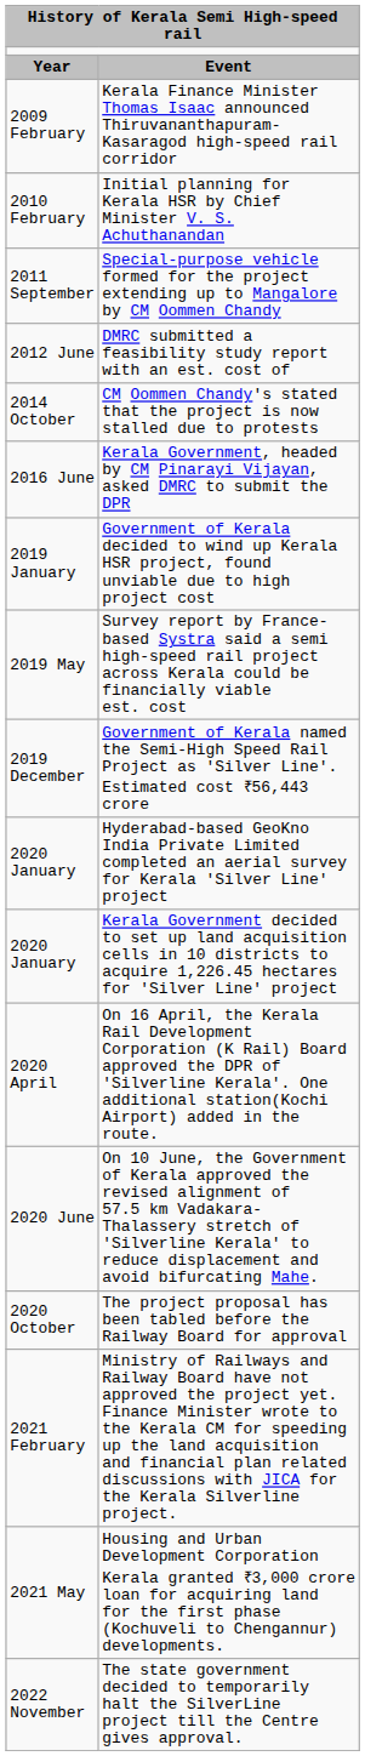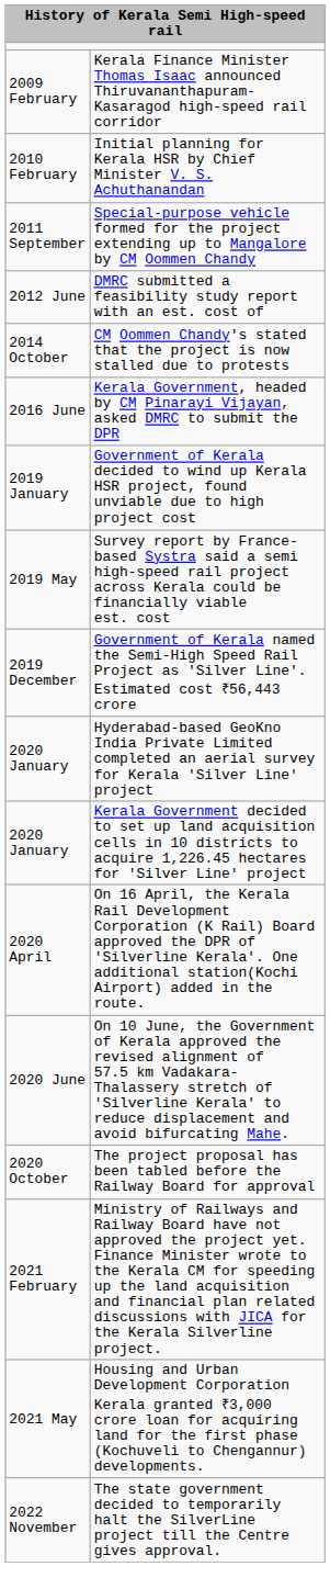- row: Year | Event
